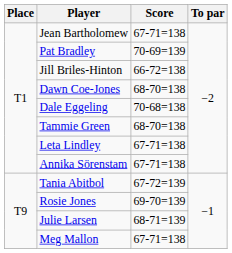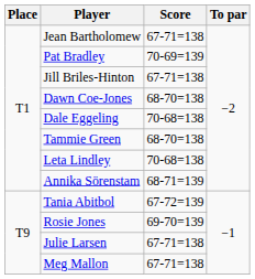Jill Briles-Hinton | Score: 66-72=138 -> 67-71=138
Leta Lindley | Score: 67-71=138 -> 70-68=138
Annika Sörenstam | Score: 67-71=138 -> 68-71=139
Julie Larsen | Score: 68-71=139 -> 67-71=138
